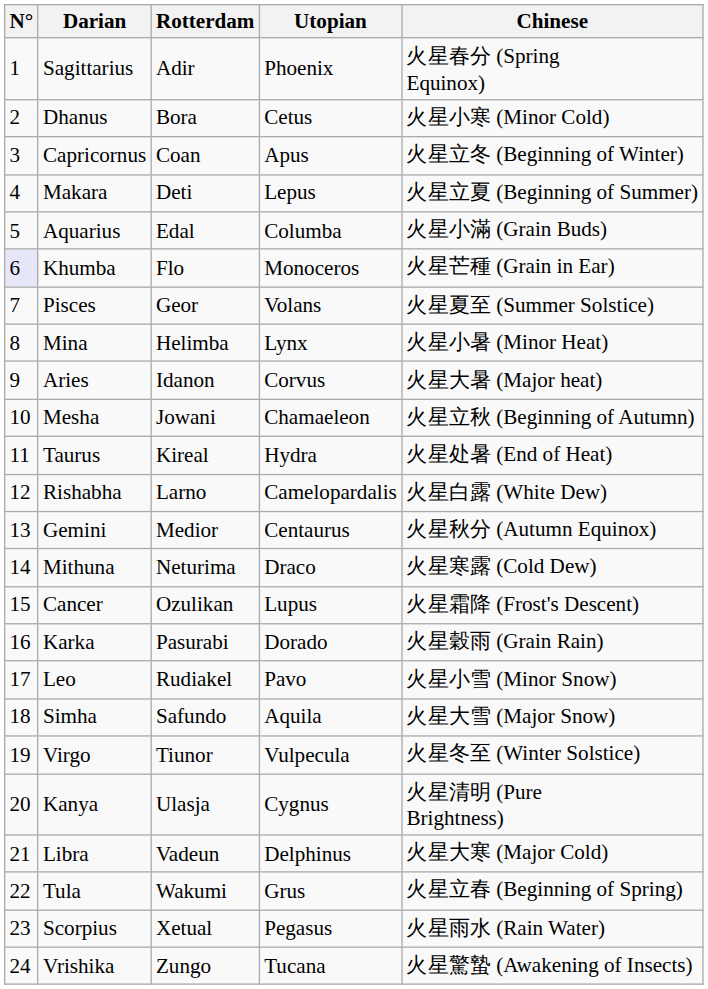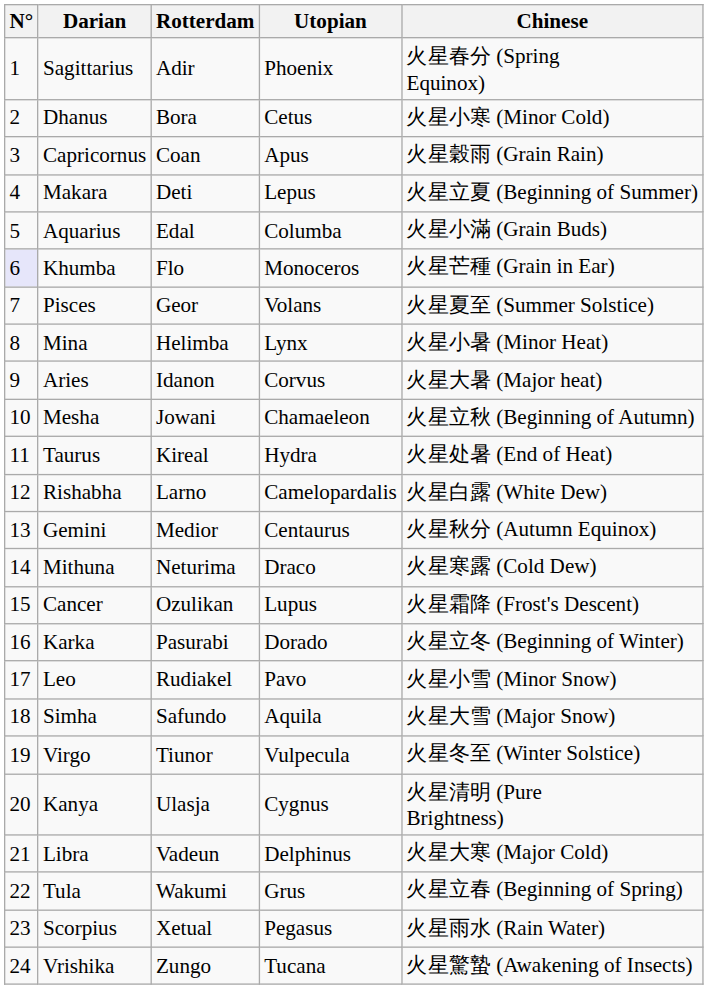Capricornus | Chinese: 火星立冬 (Beginning of Winter) -> 火星穀雨 (Grain Rain)
Karka | Chinese: 火星穀雨 (Grain Rain) -> 火星立冬 (Beginning of Winter)
